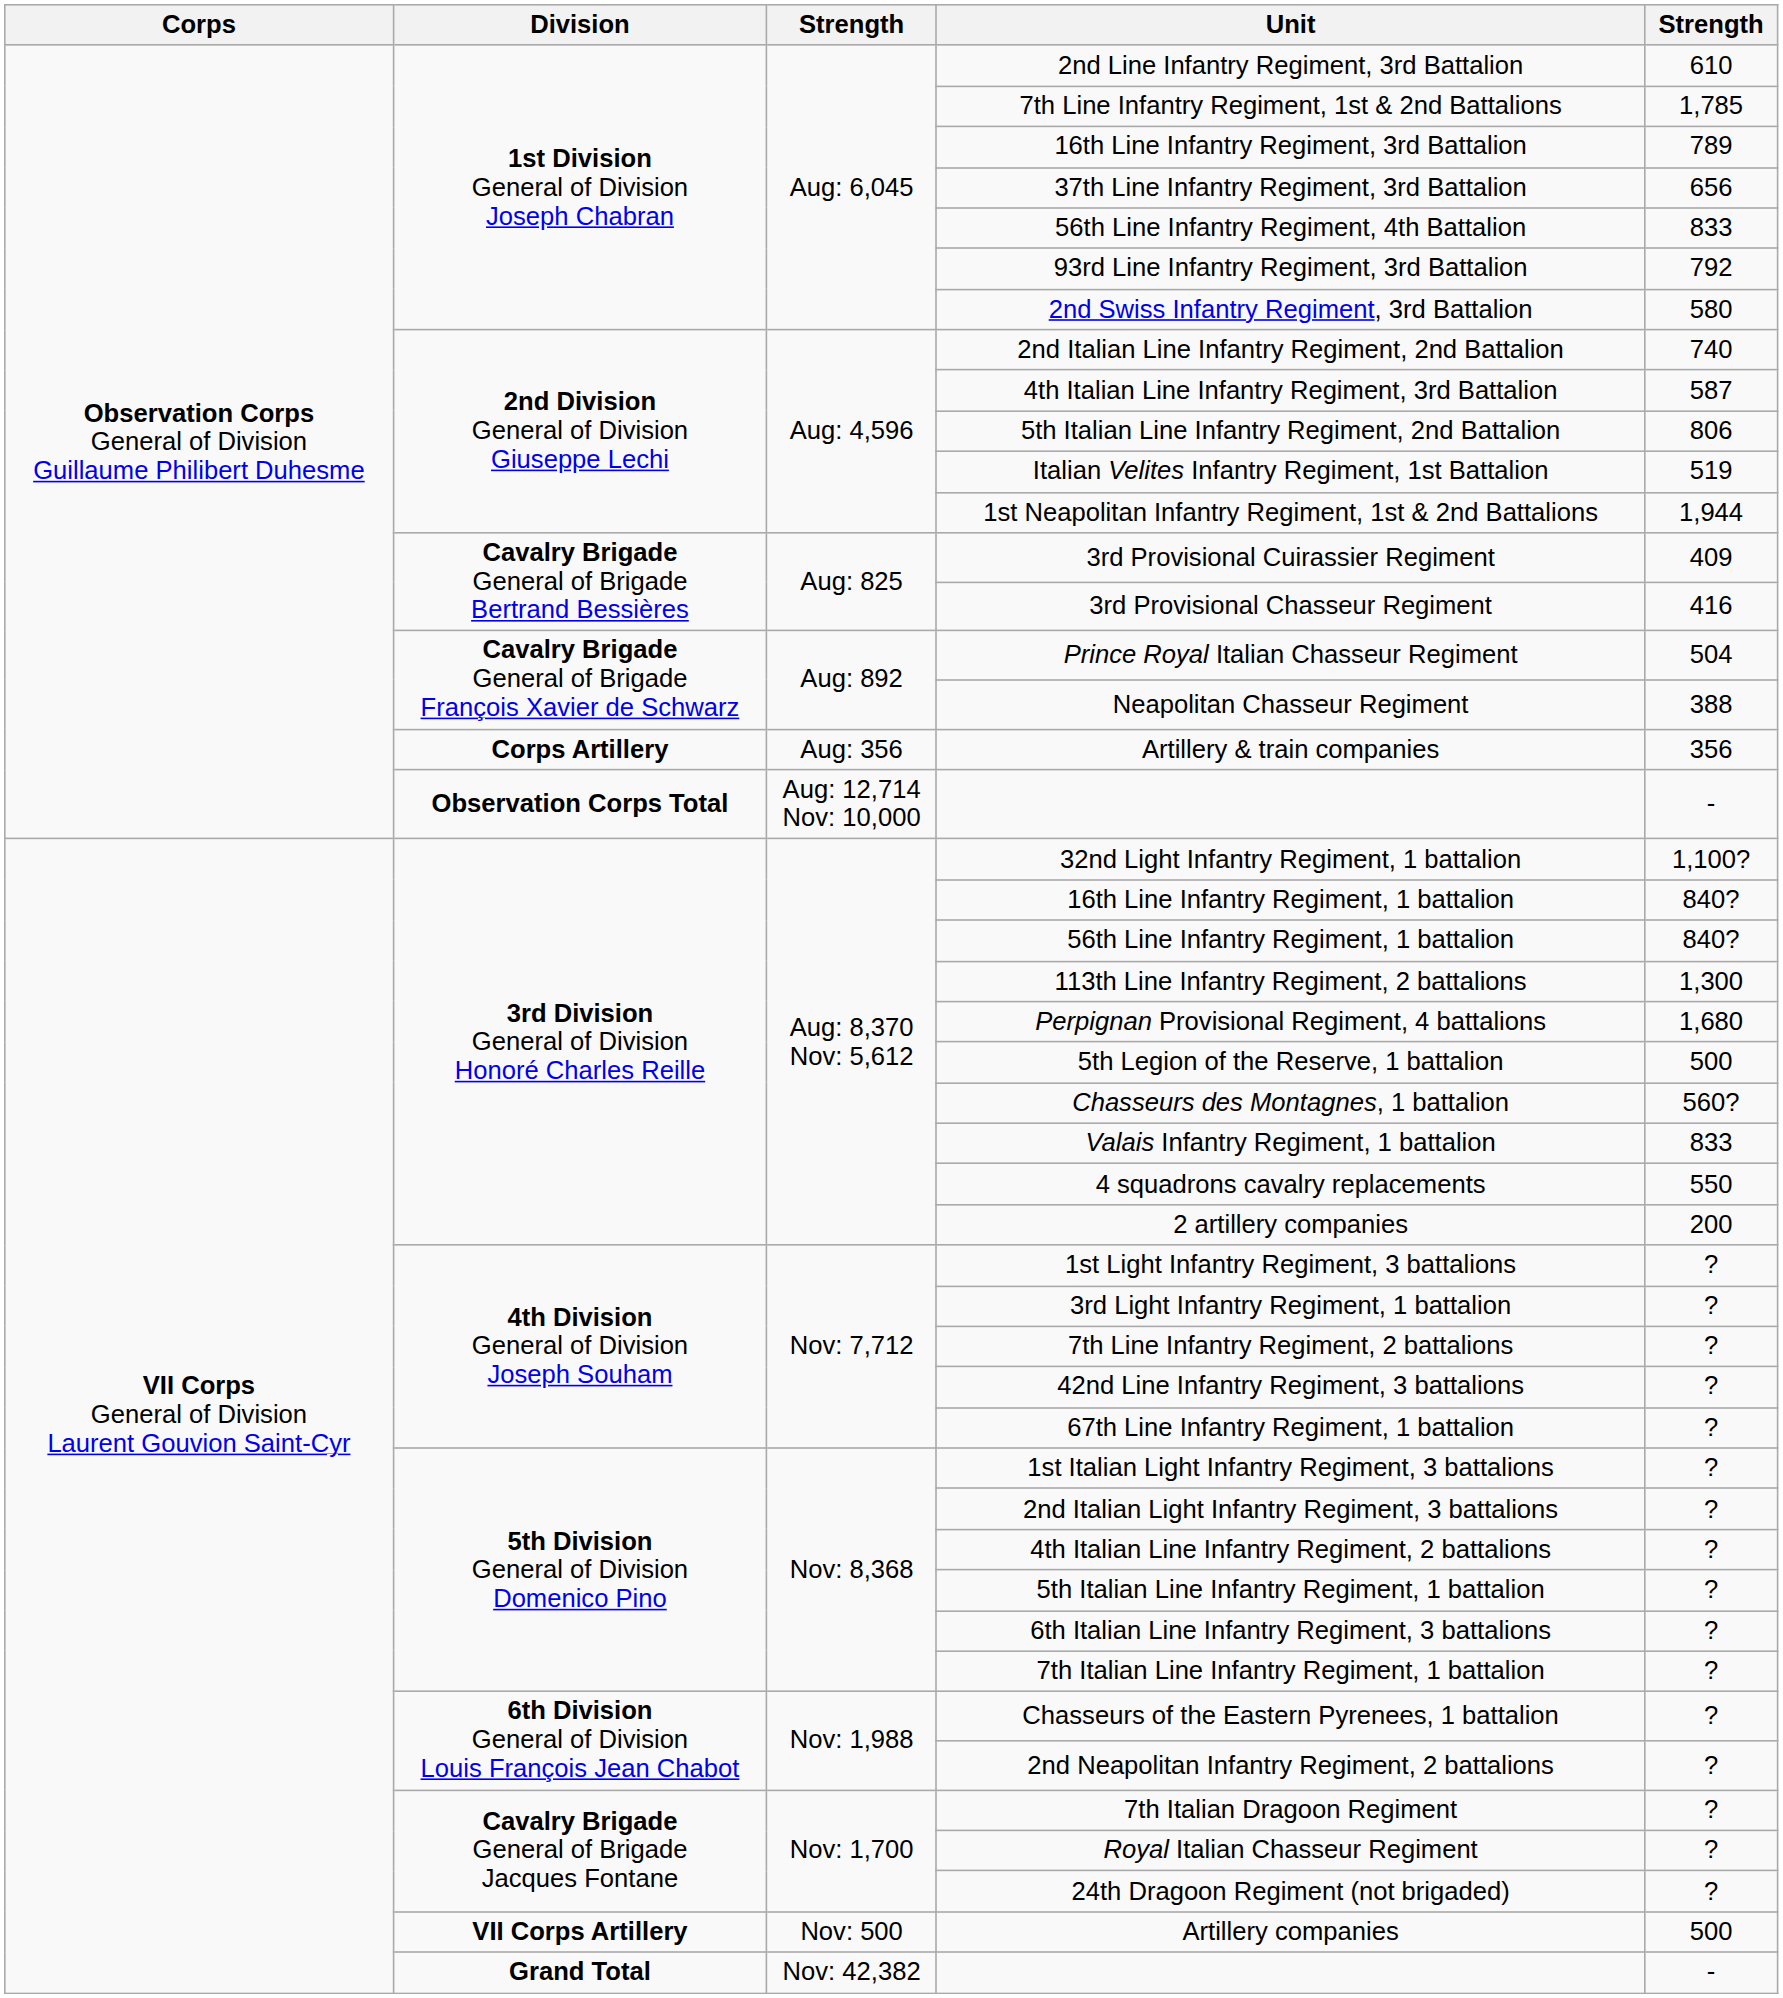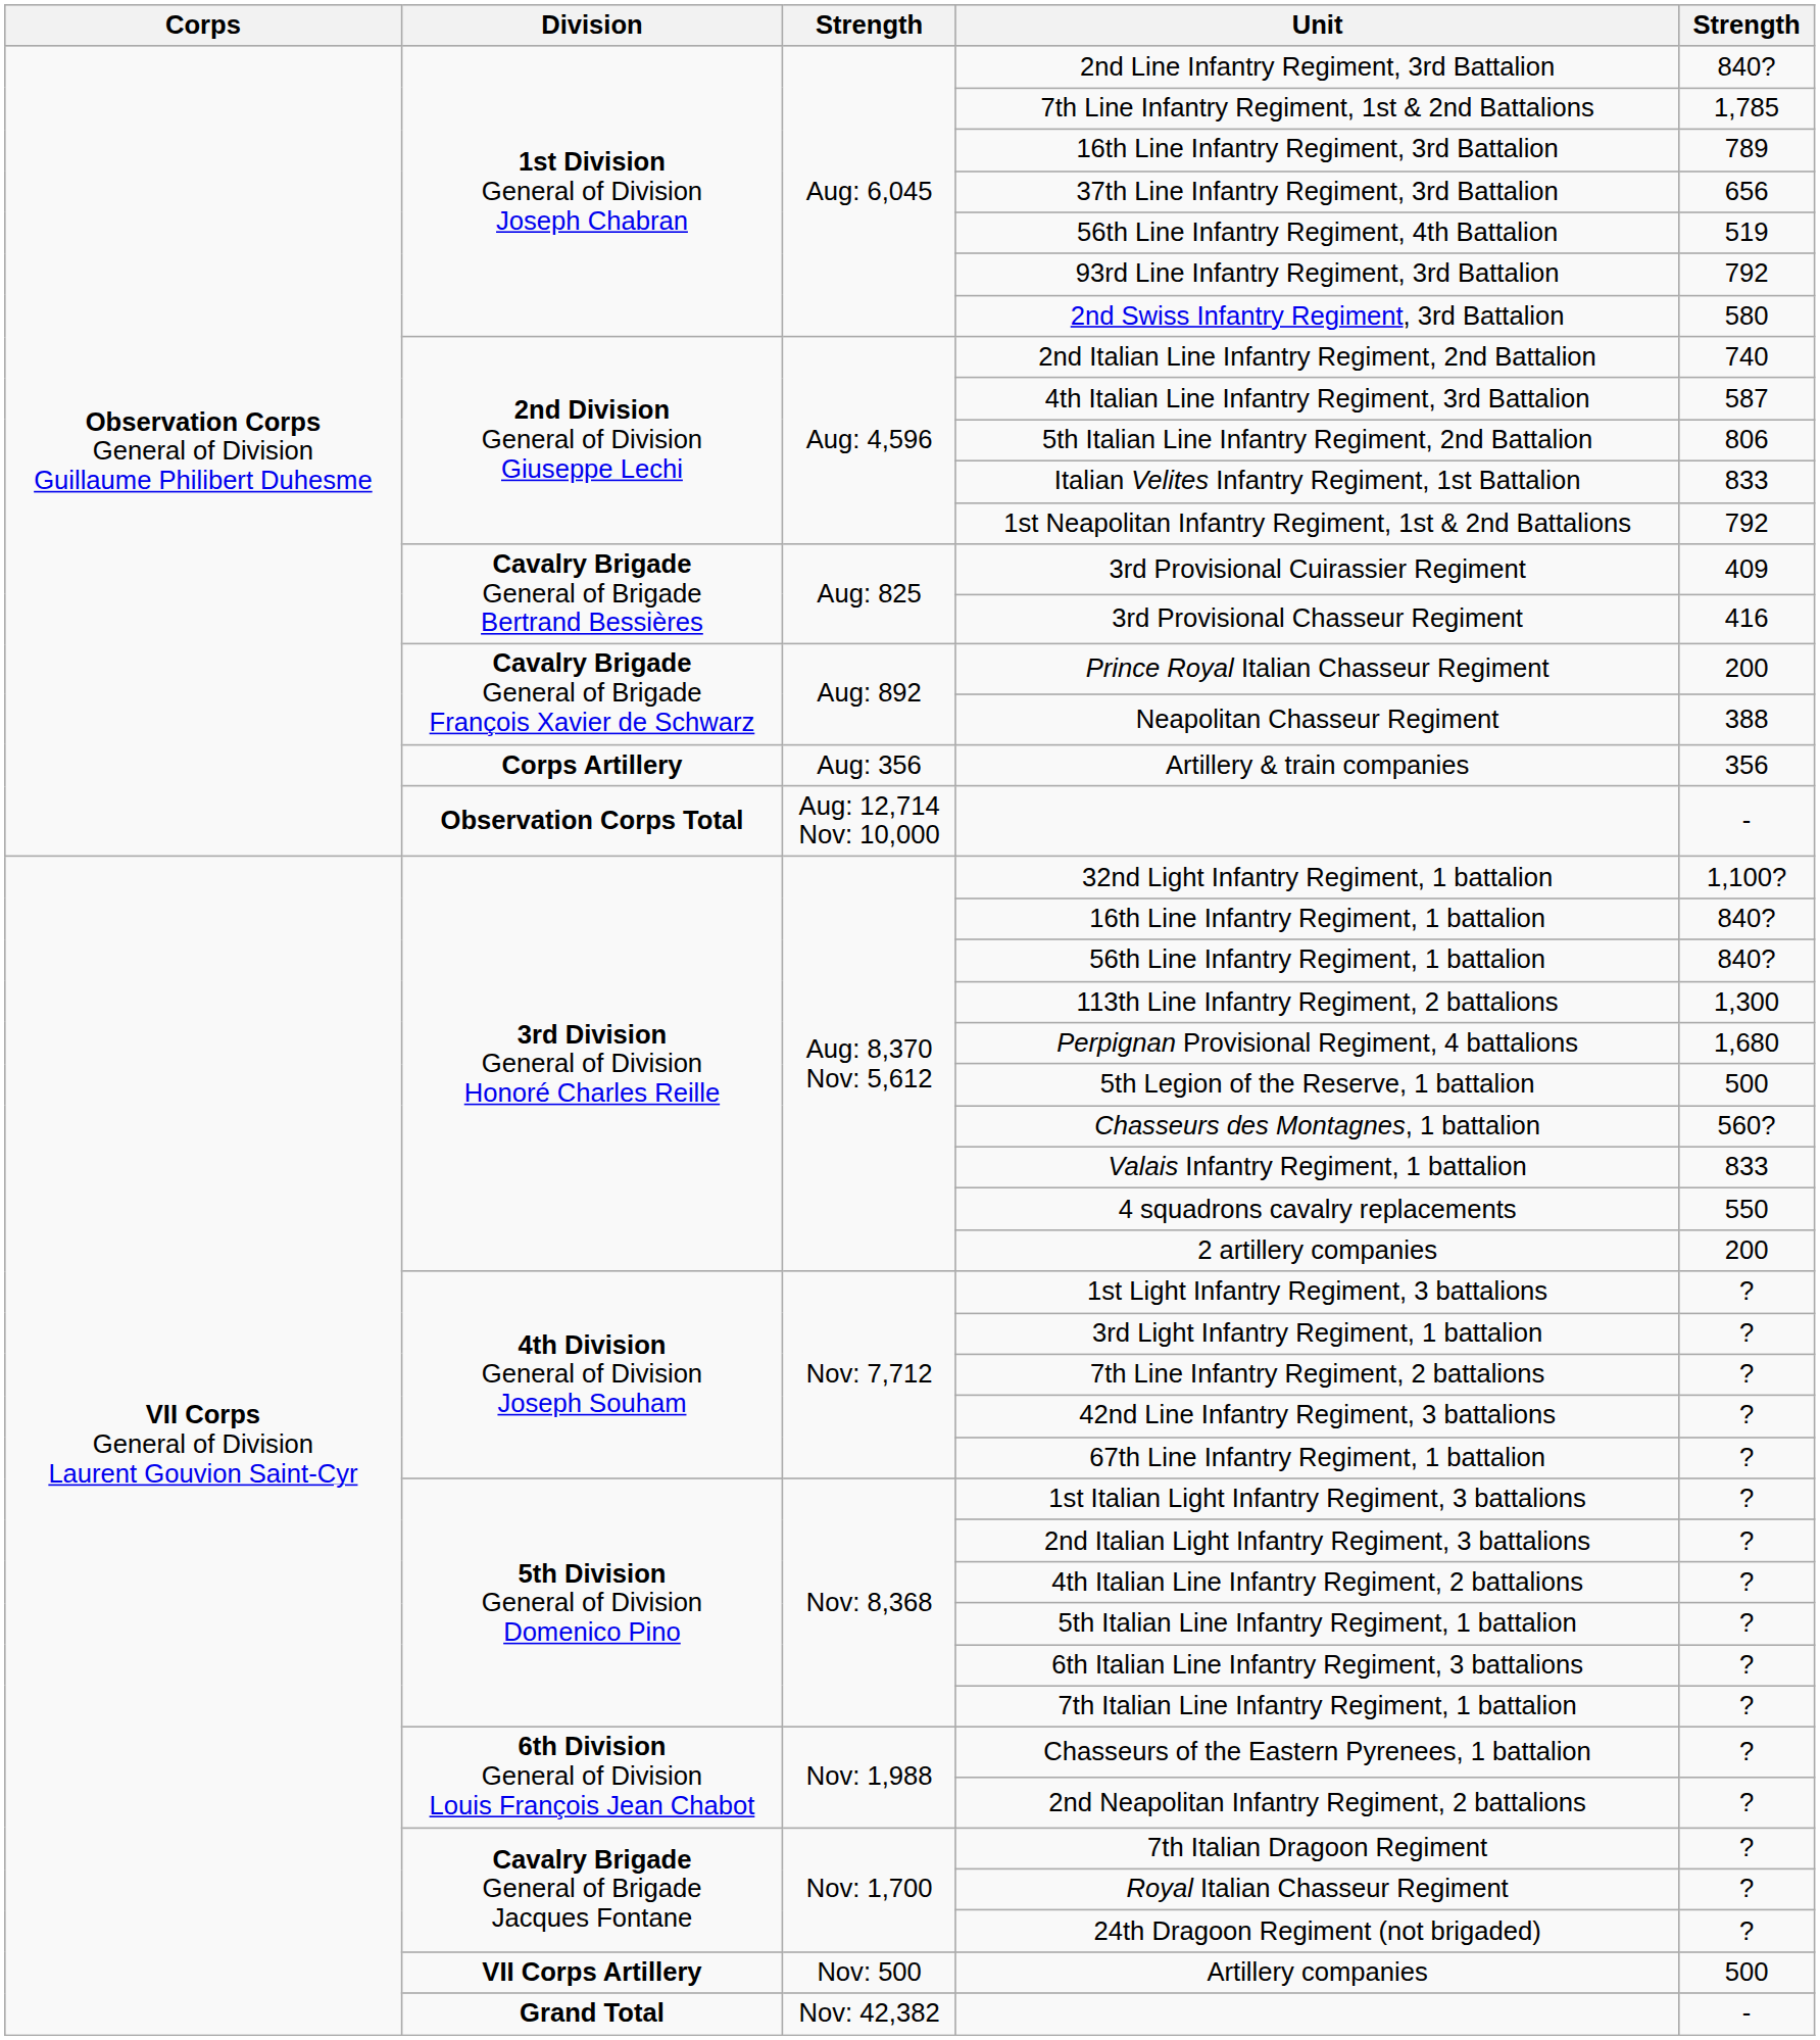2nd Line Infantry Regiment, 3rd Battalion | column 5: 610 -> 840?
56th Line Infantry Regiment, 4th Battalion | column 5: 833 -> 519
Italian Velites Infantry Regiment, 1st Battalion | column 5: 519 -> 833
1st Neapolitan Infantry Regiment, 1st & 2nd Battalions | column 5: 1,944 -> 792
Prince Royal Italian Chasseur Regiment | column 5: 504 -> 200
